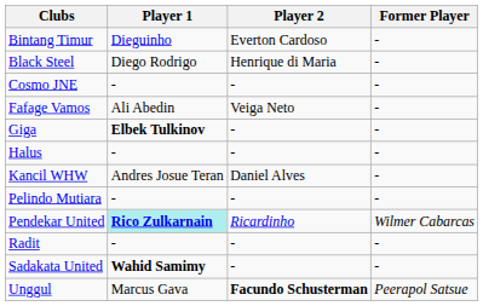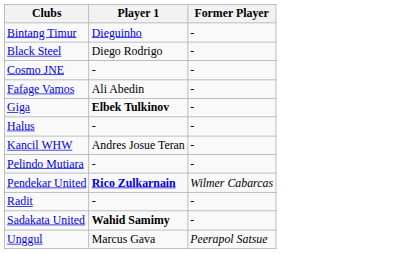- column: Player 2 | Everton Cardoso | Henrique di Maria | - | Veiga Neto | - | - | Daniel Alves | - | Ricardinho | - | - | Facundo Schusterman
Pendekar United | Player 1: paleturquoise background -> no background
